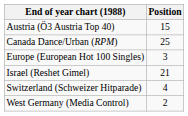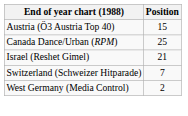- row: Europe (European Hot 100 Singles) | 3
Switzerland (Schweizer Hitparade) | Position: 4 -> 7
